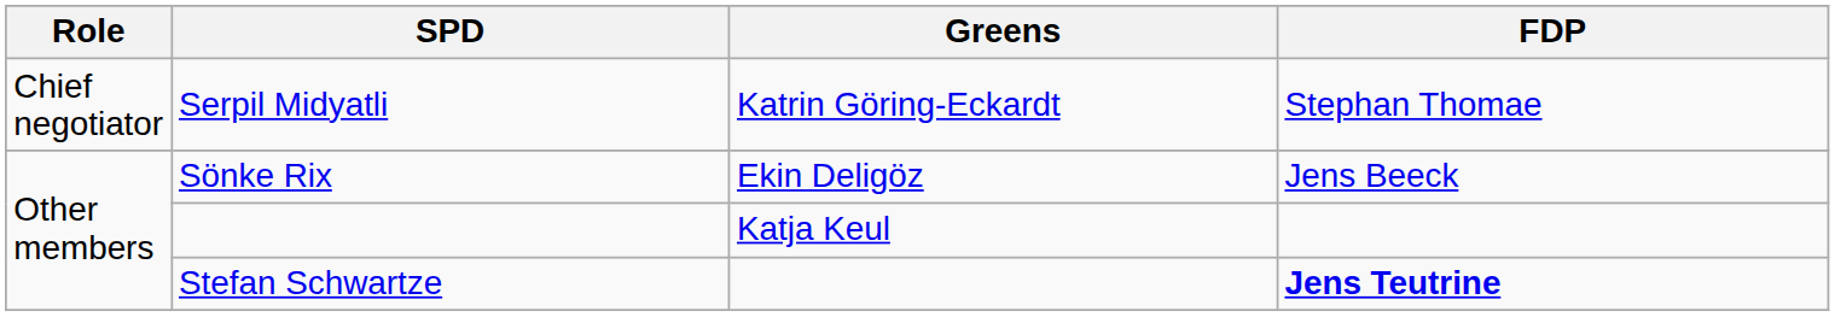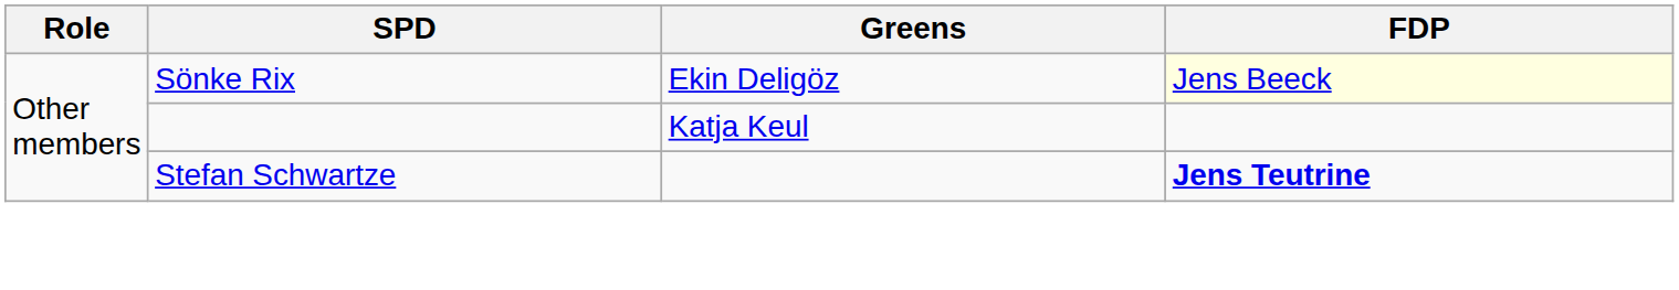- row: Chief negotiator | Serpil Midyatli | Katrin Göring-Eckardt | Stephan Thomae
Sönke Rix | FDP: no background -> lightyellow background
